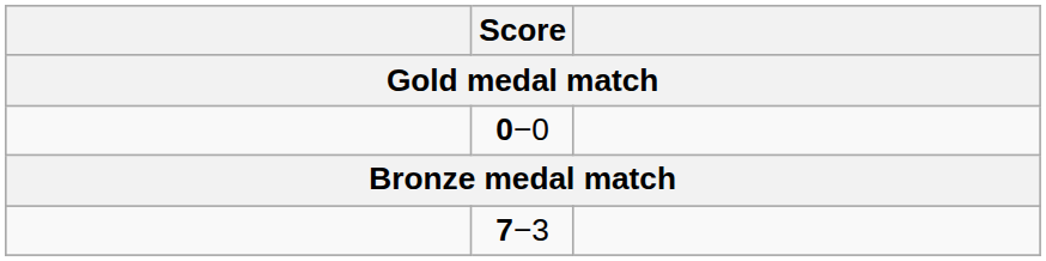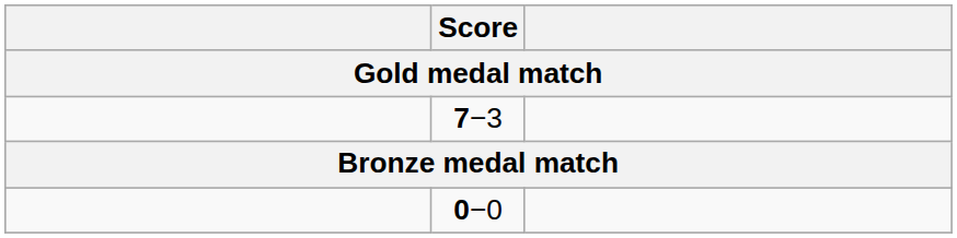rows swapped: 7−3 <-> 0−0
